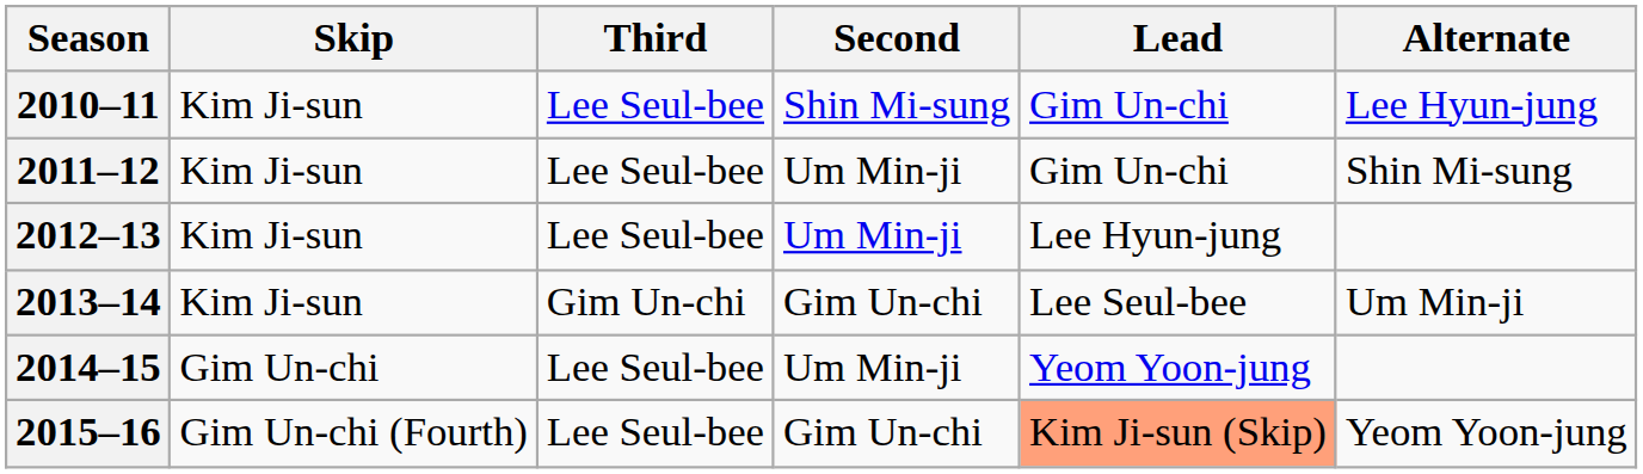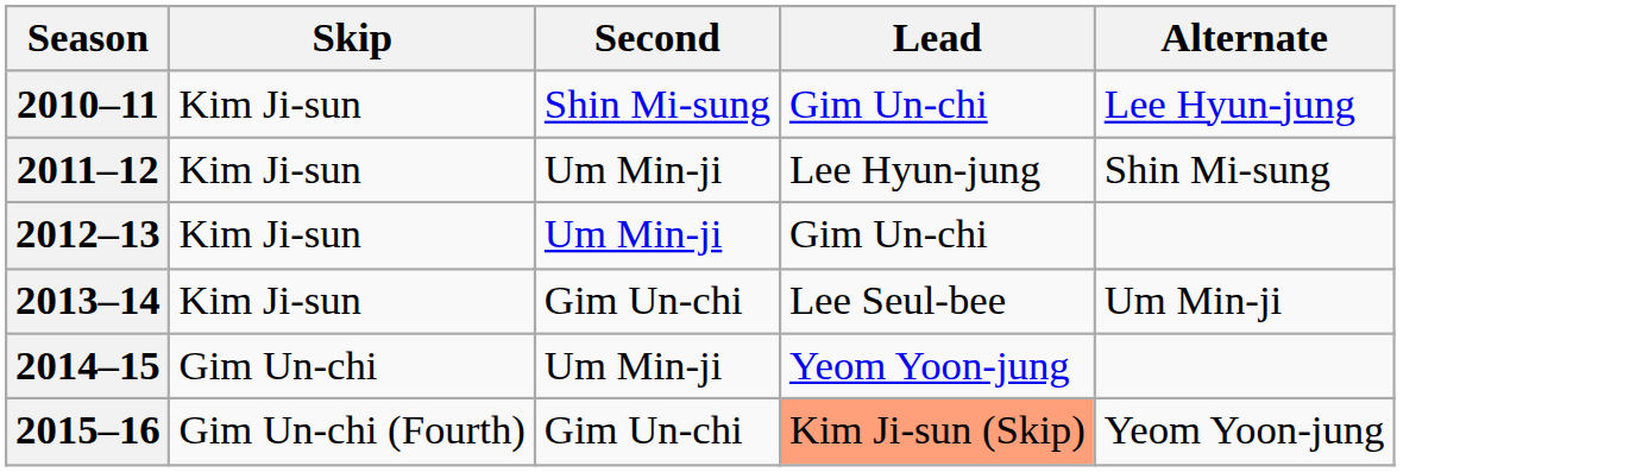- column: Third | Lee Seul-bee | Lee Seul-bee | Lee Seul-bee | Gim Un-chi | Lee Seul-bee | Lee Seul-bee
2011–12 | Lead: Gim Un-chi -> Lee Hyun-jung
2012–13 | Lead: Lee Hyun-jung -> Gim Un-chi
